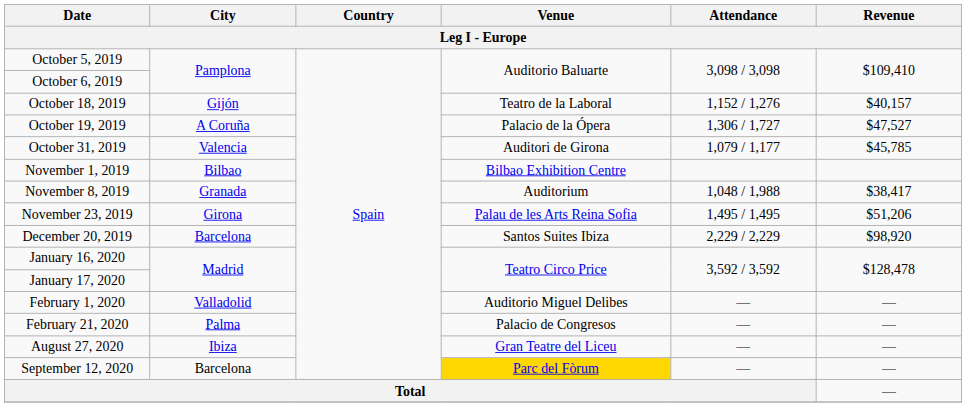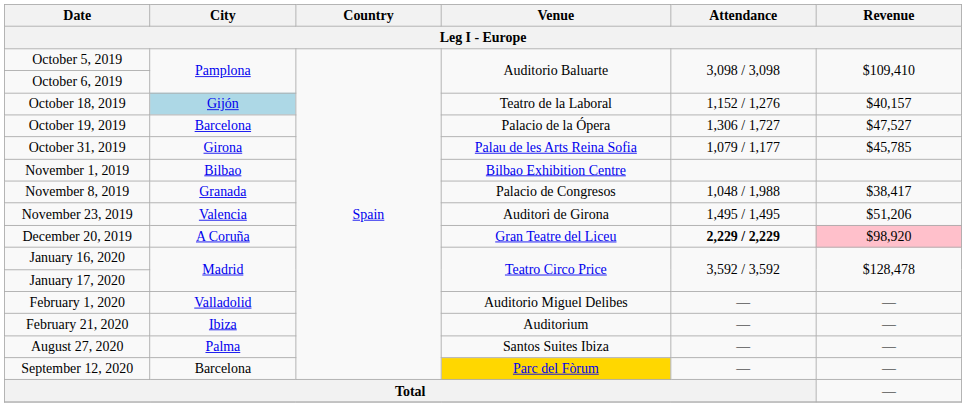October 18, 2019 | City: no background -> lightblue background
October 19, 2019 | City: A Coruña -> Barcelona
October 31, 2019 | City: Valencia -> Girona
October 31, 2019 | Venue: Auditori de Girona -> Palau de les Arts Reina Sofia
November 8, 2019 | Venue: Auditorium -> Palacio de Congresos
November 23, 2019 | City: Girona -> Valencia
November 23, 2019 | Venue: Palau de les Arts Reina Sofia -> Auditori de Girona
December 20, 2019 | City: Barcelona -> A Coruña
December 20, 2019 | Venue: Santos Suites Ibiza -> Gran Teatre del Liceu
December 20, 2019 | Attendance: normal -> bold
December 20, 2019 | Revenue: no background -> pink background
February 21, 2020 | City: Palma -> Ibiza
February 21, 2020 | Venue: Palacio de Congresos -> Auditorium
August 27, 2020 | City: Ibiza -> Palma
August 27, 2020 | Venue: Gran Teatre del Liceu -> Santos Suites Ibiza
